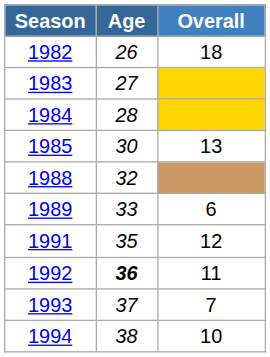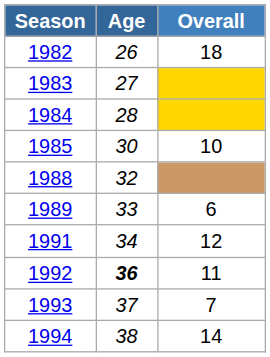1985 | Overall: 13 -> 10
1991 | Age: 35 -> 34
1994 | Overall: 10 -> 14
